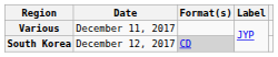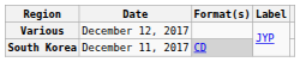Various | Date: December 11, 2017 -> December 12, 2017
South Korea | Date: December 12, 2017 -> December 11, 2017
